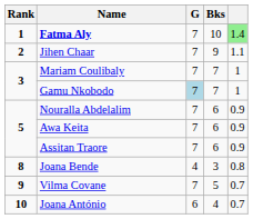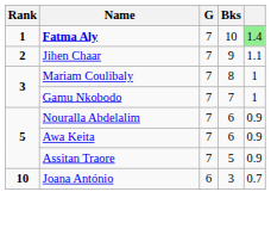Mariam Coulibaly | Bks: 7 -> 8
Gamu Nkobodo | G: lightblue background -> no background
Assitan Traore | Bks: 6 -> 5
- row: 8 | Joana Bende | 4 | 3 | 0.8
- row: 9 | Vilma Covane | 7 | 5 | 0.7
Joana António | Bks: 4 -> 3
